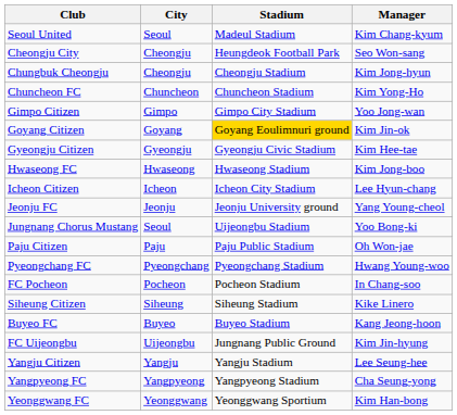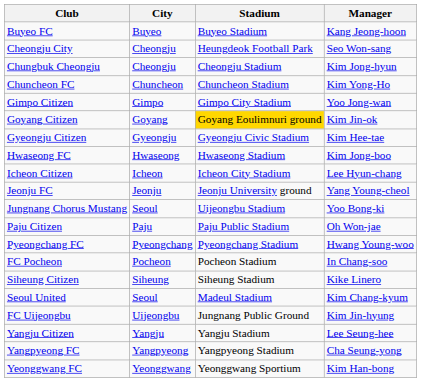rows swapped: Buyeo FC <-> Seoul United
